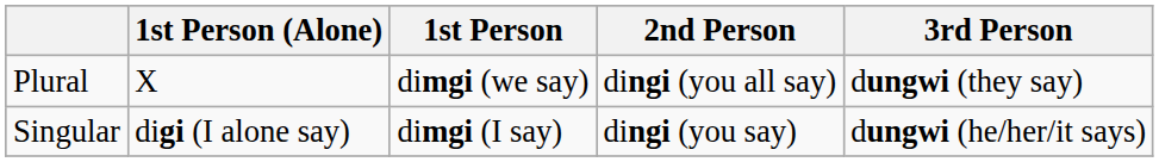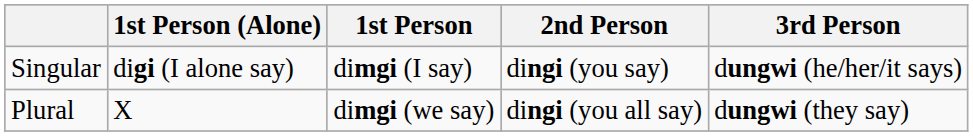rows swapped: Singular <-> Plural
